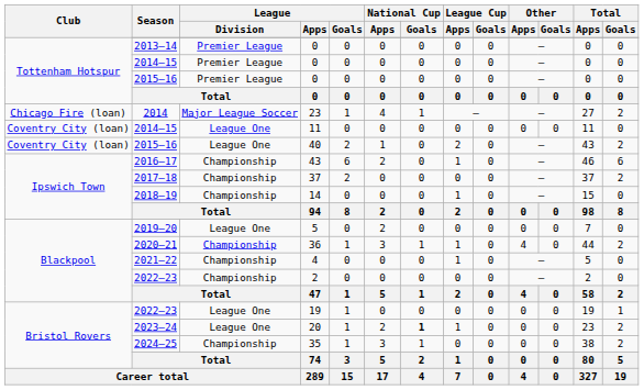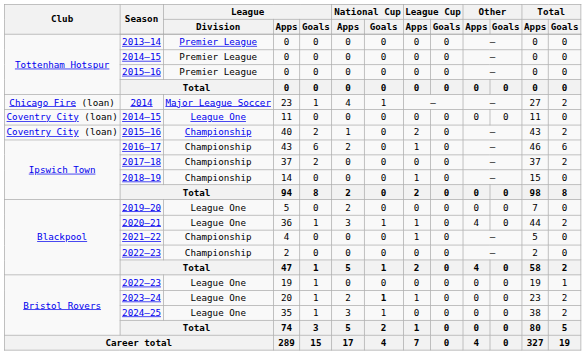40 | League / Division: League One -> Championship
36 | League / Division: Championship -> League One
35 | League / Division: Championship -> League One
